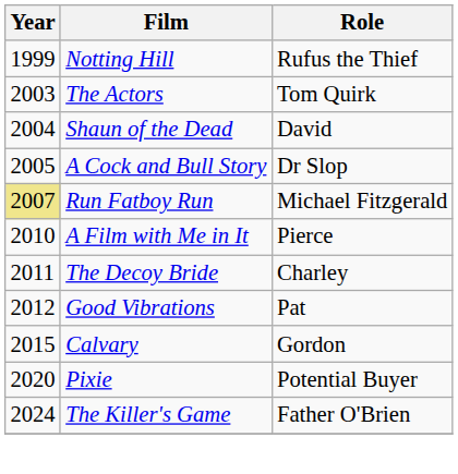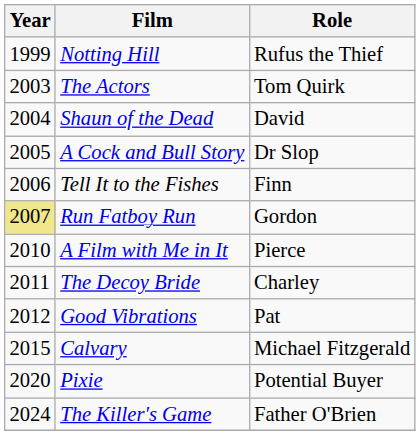+ row: 2006 | Tell It to the Fishes | Finn
Run Fatboy Run | Role: Michael Fitzgerald -> Gordon
Calvary | Role: Gordon -> Michael Fitzgerald
